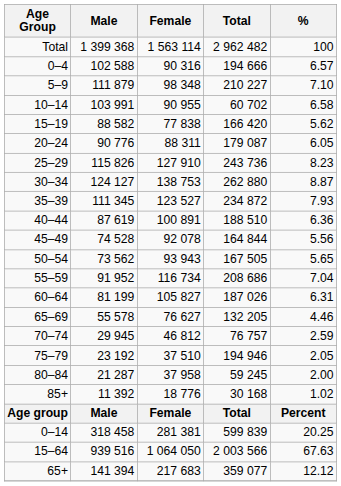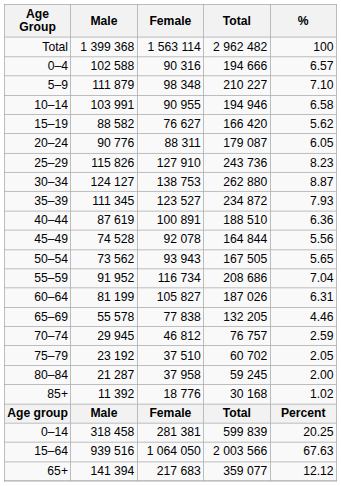10–14 | Total: 60 702 -> 194 946
15–19 | Female: 77 838 -> 76 627
65–69 | Female: 76 627 -> 77 838
75–79 | Total: 194 946 -> 60 702
